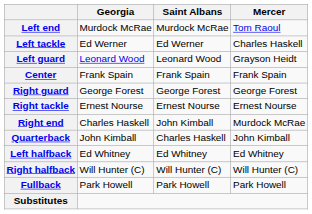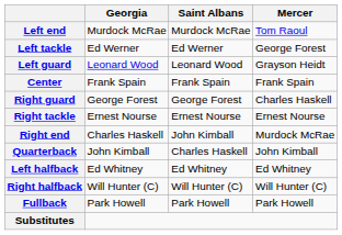Left tackle | Mercer: Charles Haskell -> George Forest
Right guard | Mercer: George Forest -> Charles Haskell
